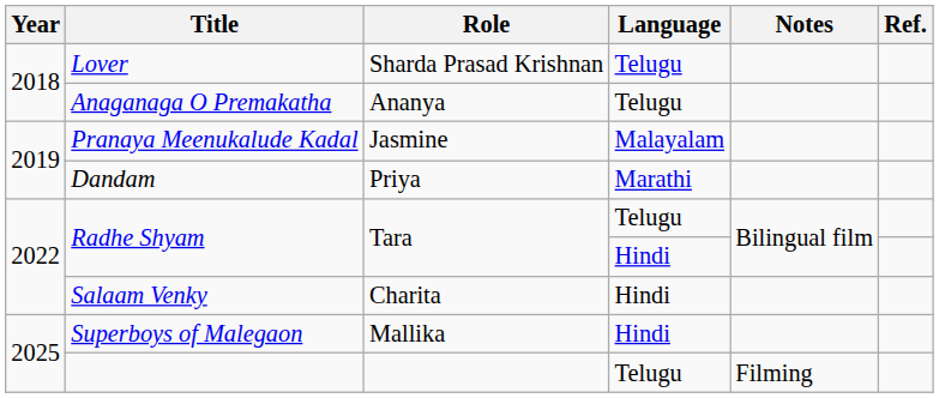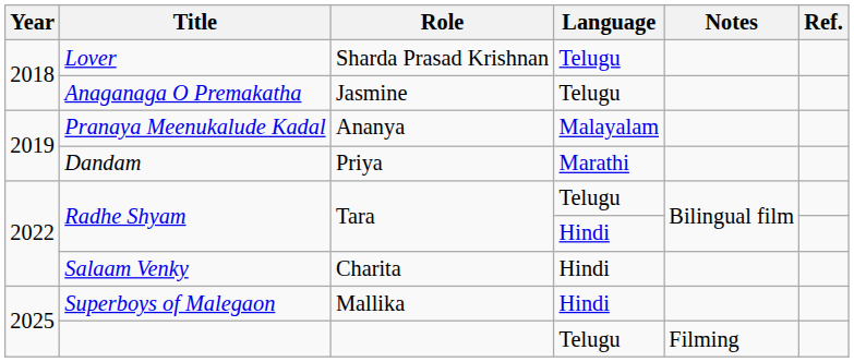Anaganaga O Premakatha | Role: Ananya -> Jasmine
Pranaya Meenukalude Kadal | Role: Jasmine -> Ananya
